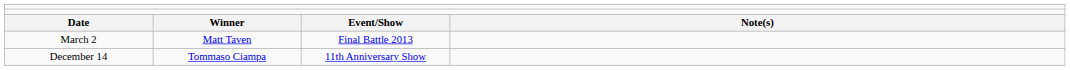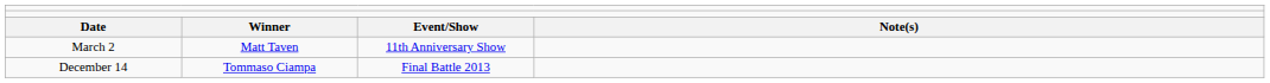March 2 | column 3: Final Battle 2013 -> 11th Anniversary Show
December 14 | column 3: 11th Anniversary Show -> Final Battle 2013
